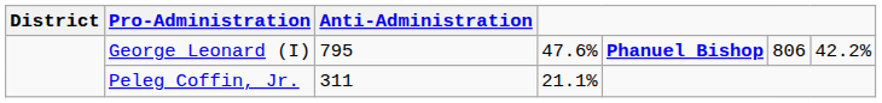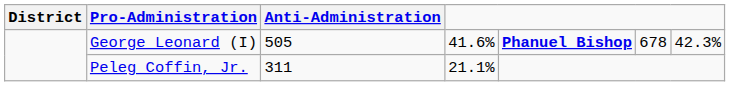George Leonard (I) | Anti-Administration: 795 -> 505
George Leonard (I) | column 4: 47.6% -> 41.6%
George Leonard (I) | column 6: 806 -> 678
George Leonard (I) | column 7: 42.2% -> 42.3%
